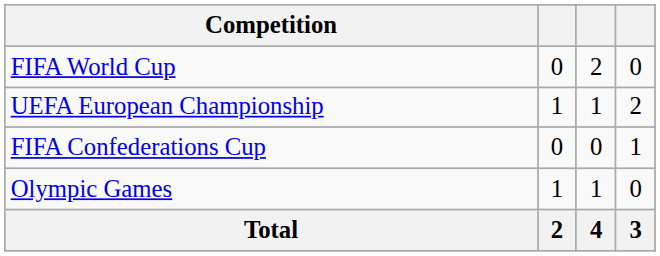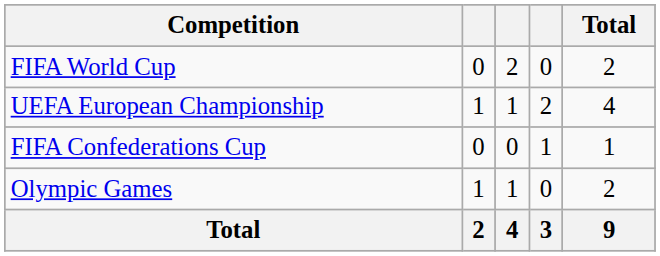+ column: Total | 2 | 4 | 1 | 2 | 9
